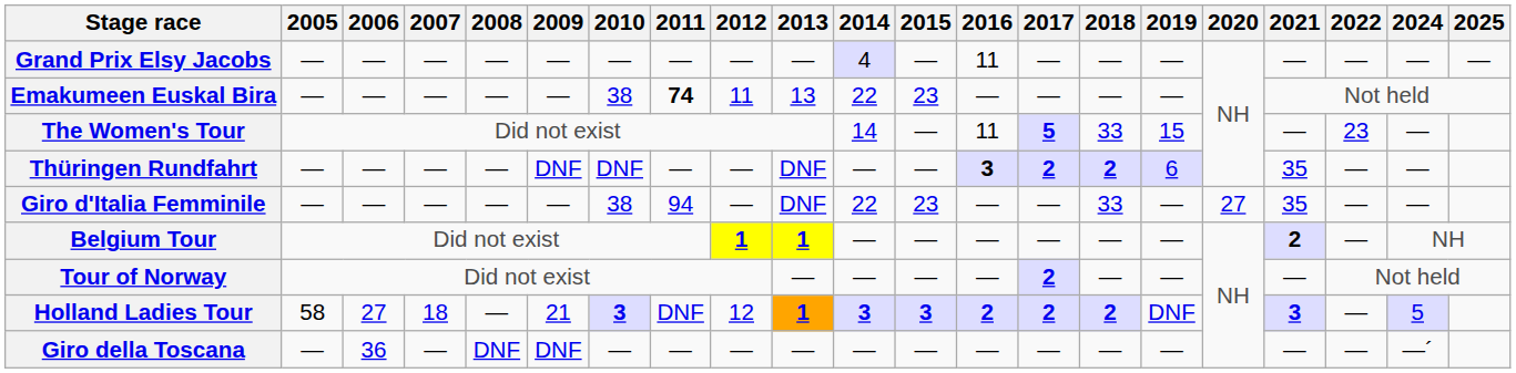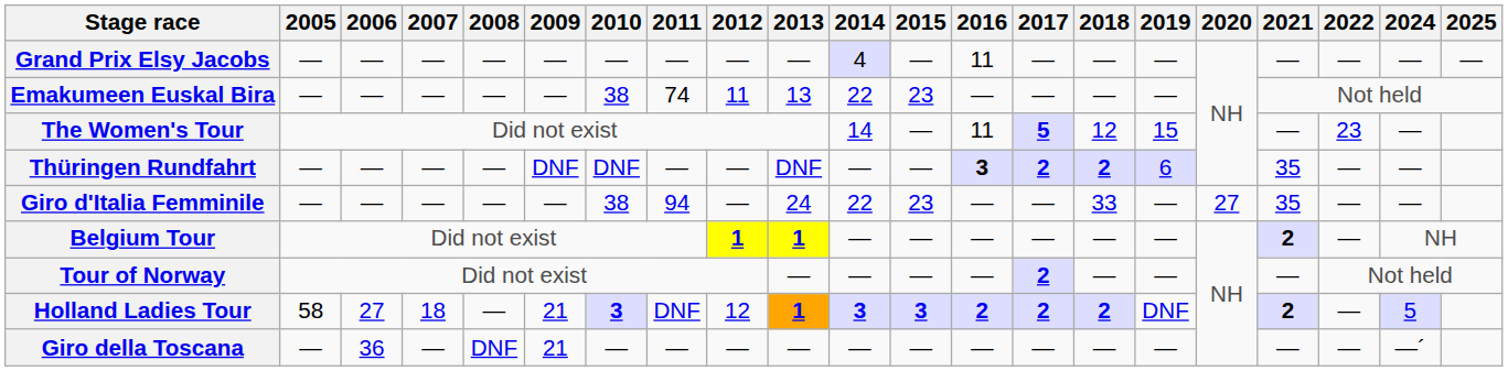Emakumeen Euskal Bira | 2011: bold -> normal
The Women's Tour | 2018: 33 -> 12
Giro d'Italia Femminile | 2013: DNF -> 24
Holland Ladies Tour | 2021: 3 -> 2
Giro della Toscana | 2009: DNF -> 21
